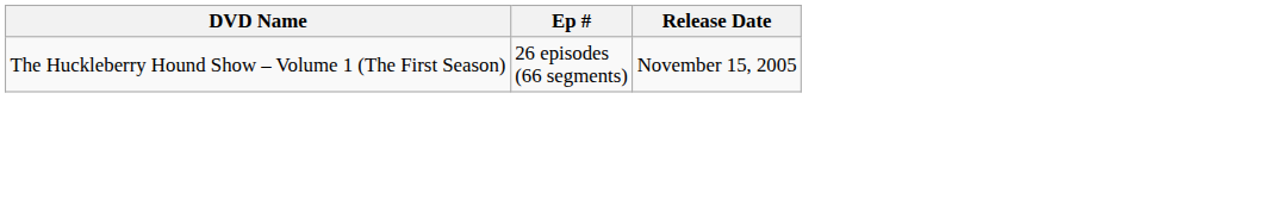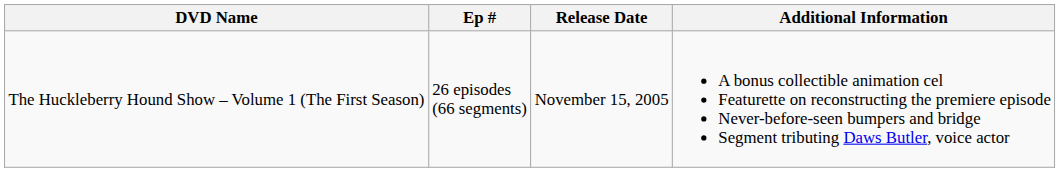+ column: Additional Information | A bonus collectible animation cel Featurette on reconstructing the premiere episode Never-before-seen bumpers and bridge Segment tributing Daws Butler, voice actor
